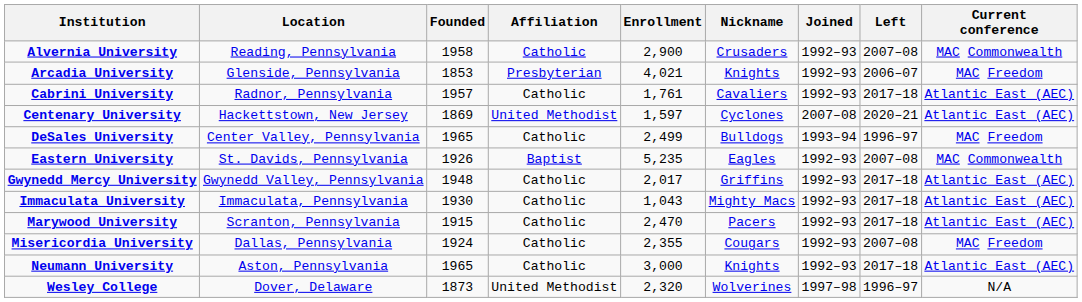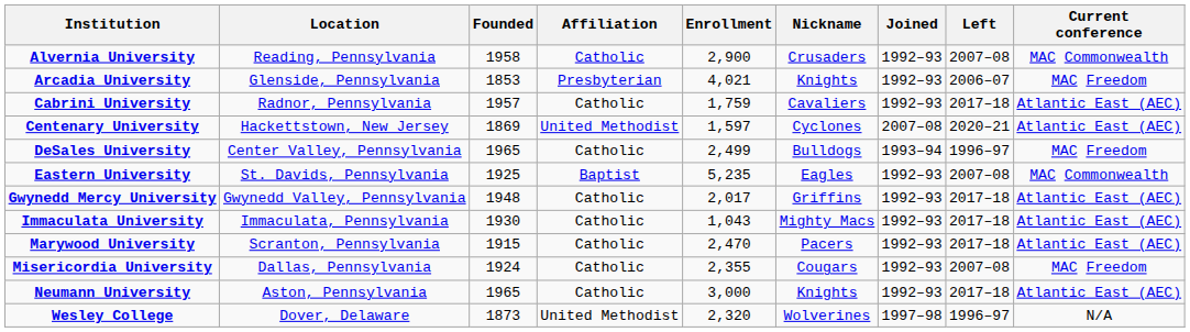Cabrini University | Enrollment: 1,761 -> 1,759
Eastern University | Founded: 1926 -> 1925
